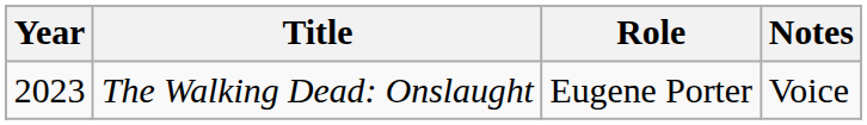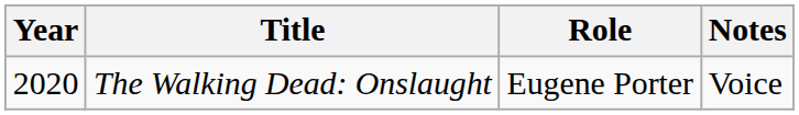The Walking Dead: Onslaught | Year: 2023 -> 2020
